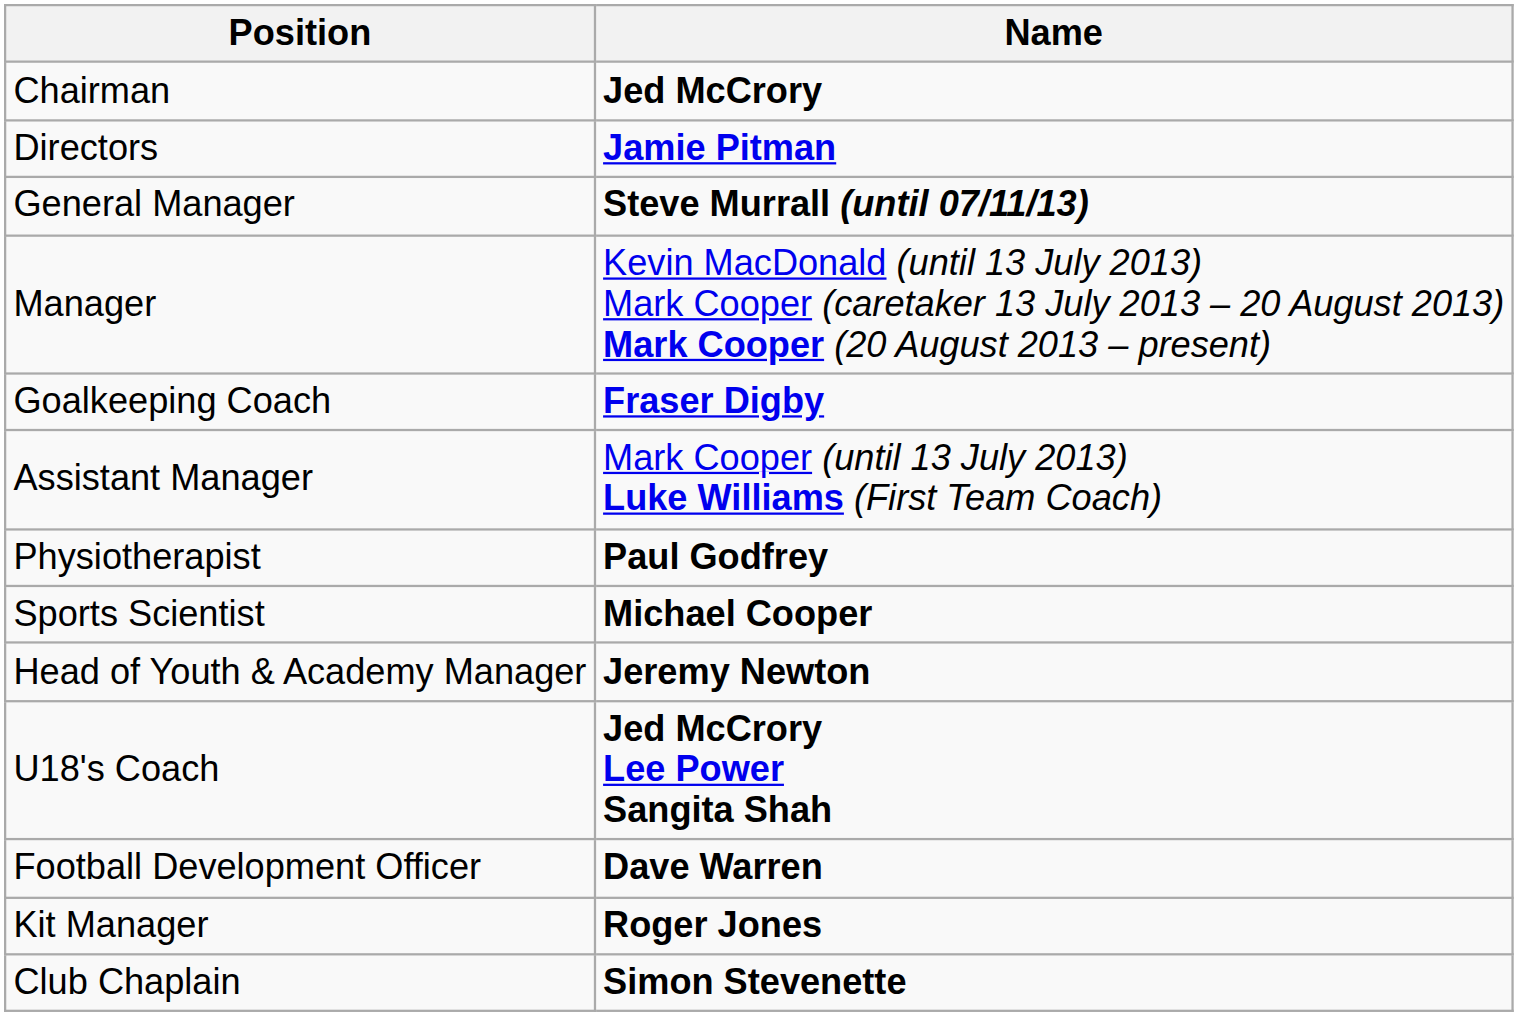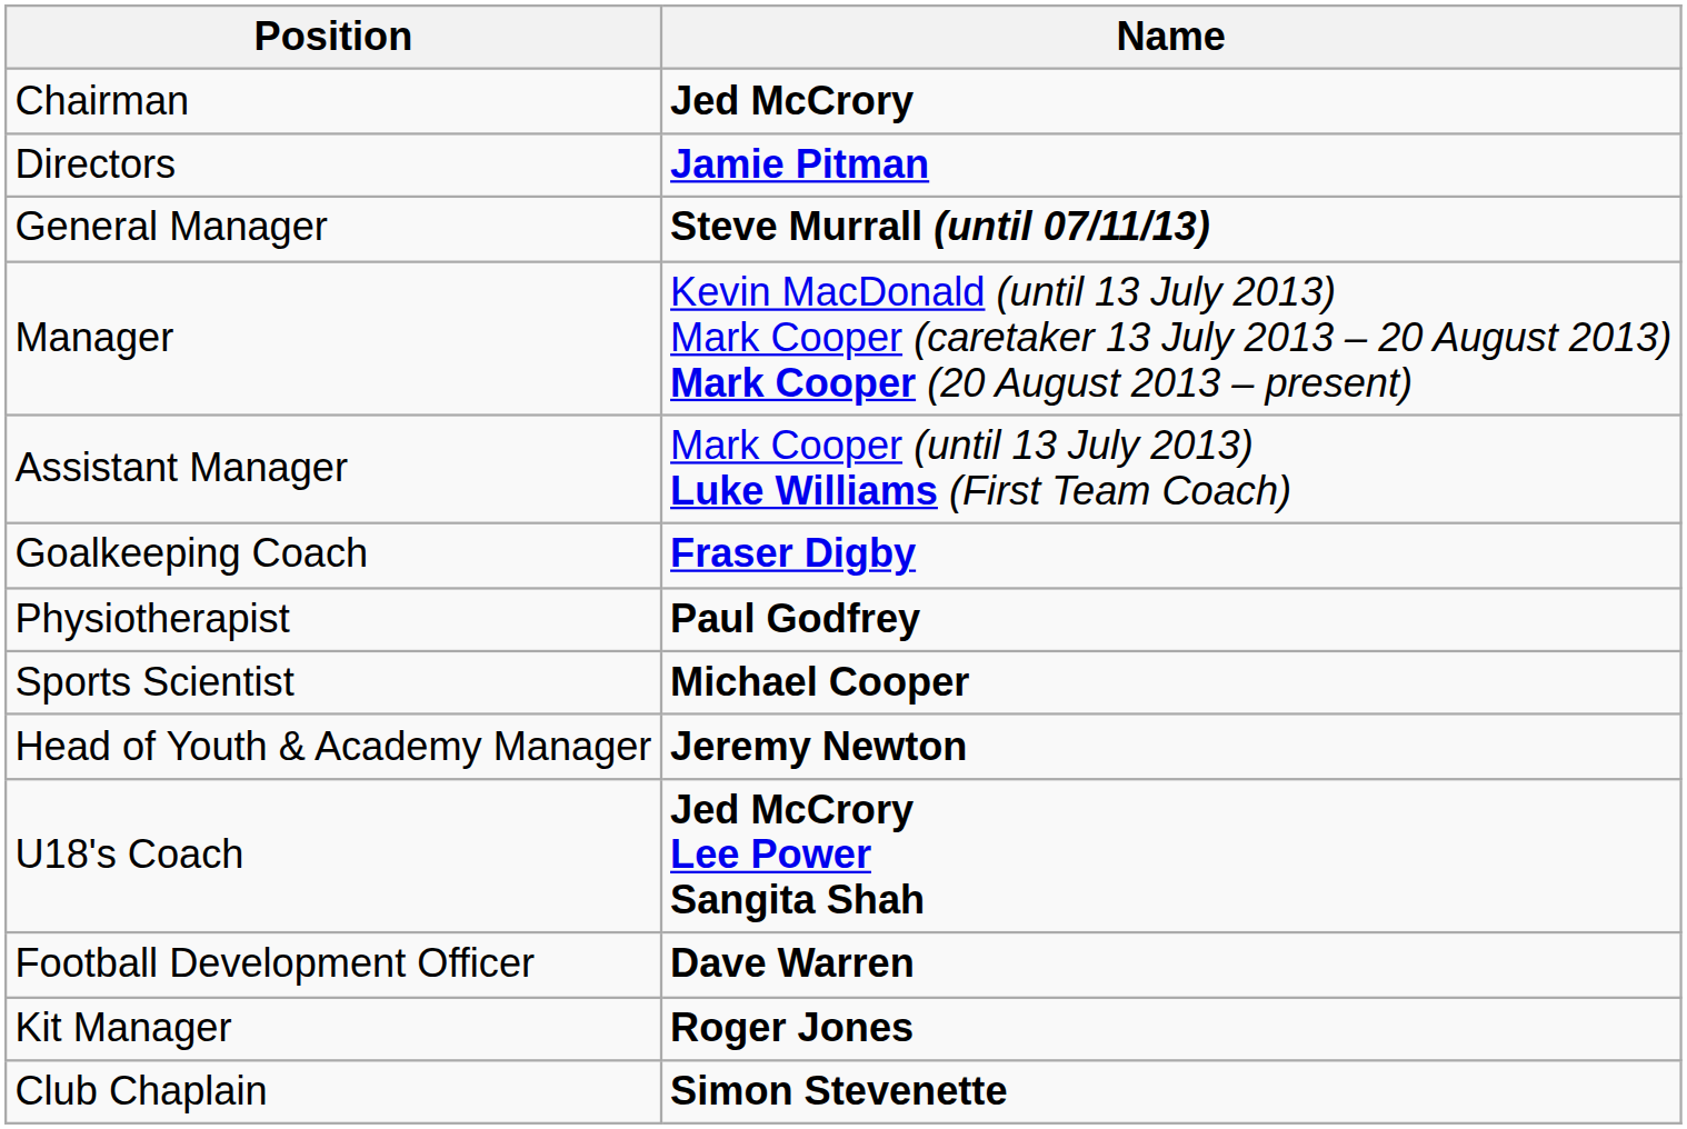rows swapped: Assistant Manager <-> Goalkeeping Coach
